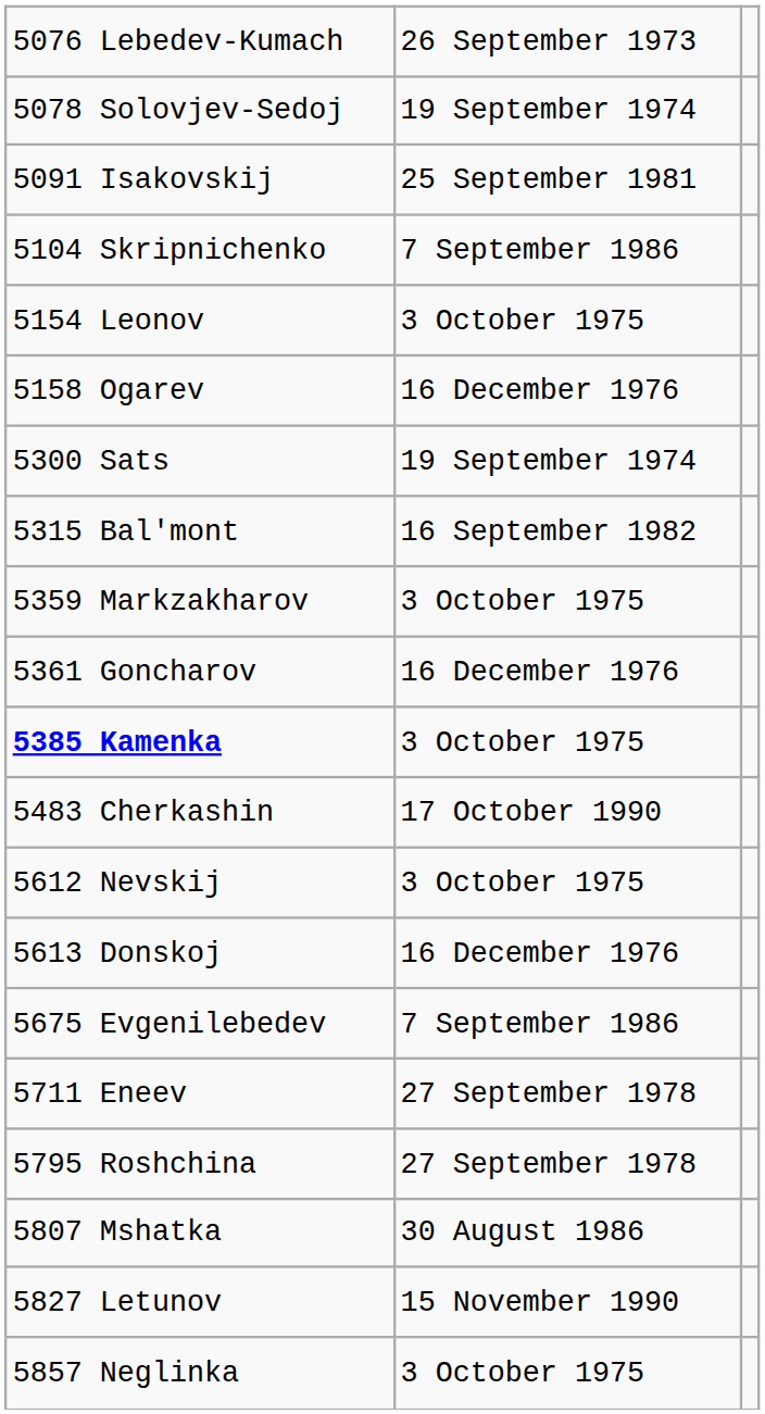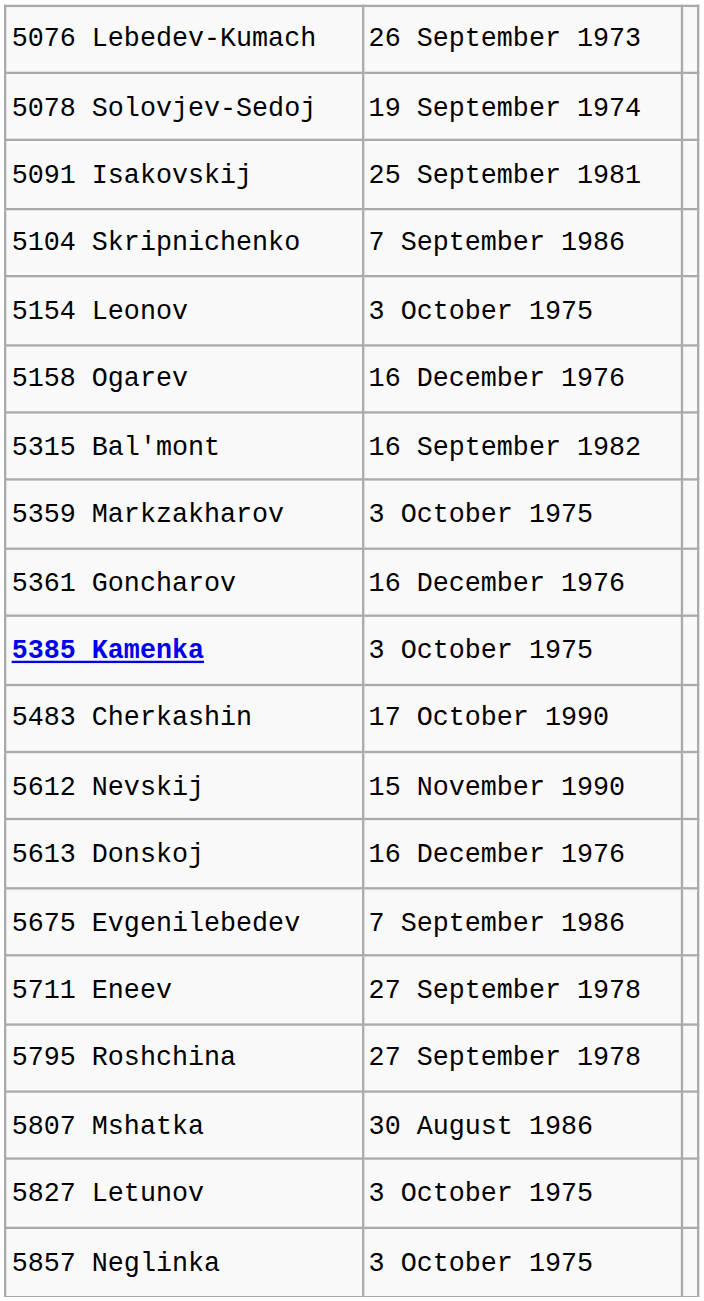- row: 5300 Sats | 19 September 1974
5612 Nevskij | column 2: 3 October 1975 -> 15 November 1990
5827 Letunov | column 2: 15 November 1990 -> 3 October 1975
